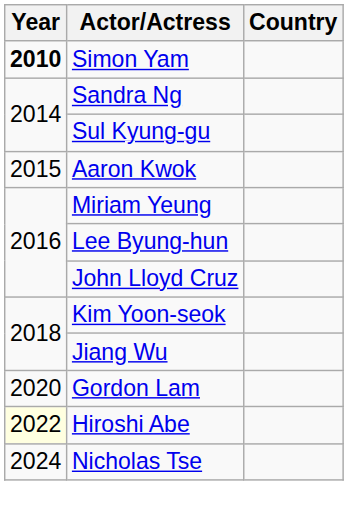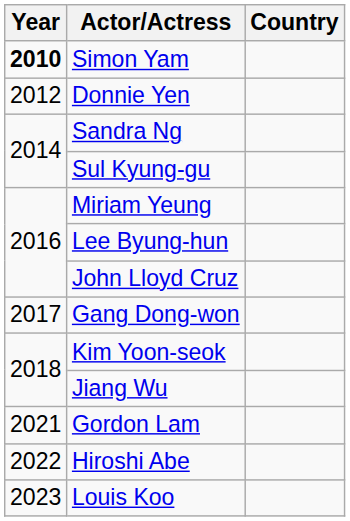+ row: 2012 | Donnie Yen
- row: 2015 | Aaron Kwok
+ row: 2017 | Gang Dong-won
Gordon Lam | Year: 2020 -> 2021
Hiroshi Abe | Year: lightyellow background -> no background
+ row: 2023 | Louis Koo
- row: 2024 | Nicholas Tse
